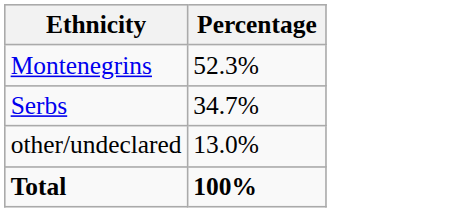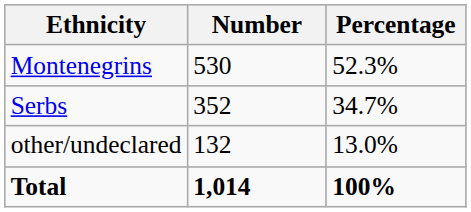+ column: Number | 530 | 352 | 132 | 1,014
